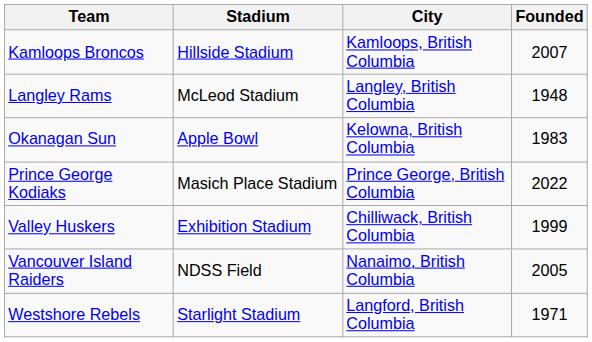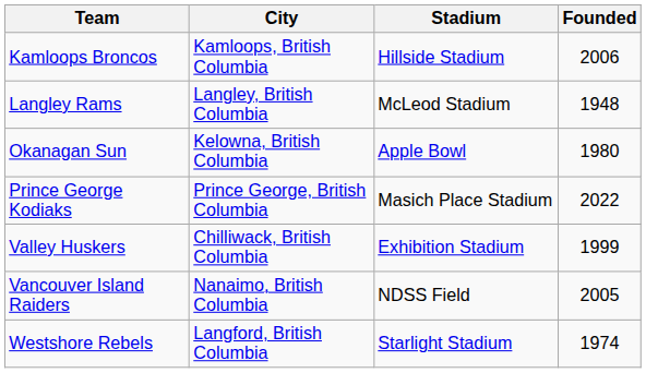columns swapped: City <-> Stadium
Kamloops Broncos | Founded: 2007 -> 2006
Okanagan Sun | Founded: 1983 -> 1980
Westshore Rebels | Founded: 1971 -> 1974
